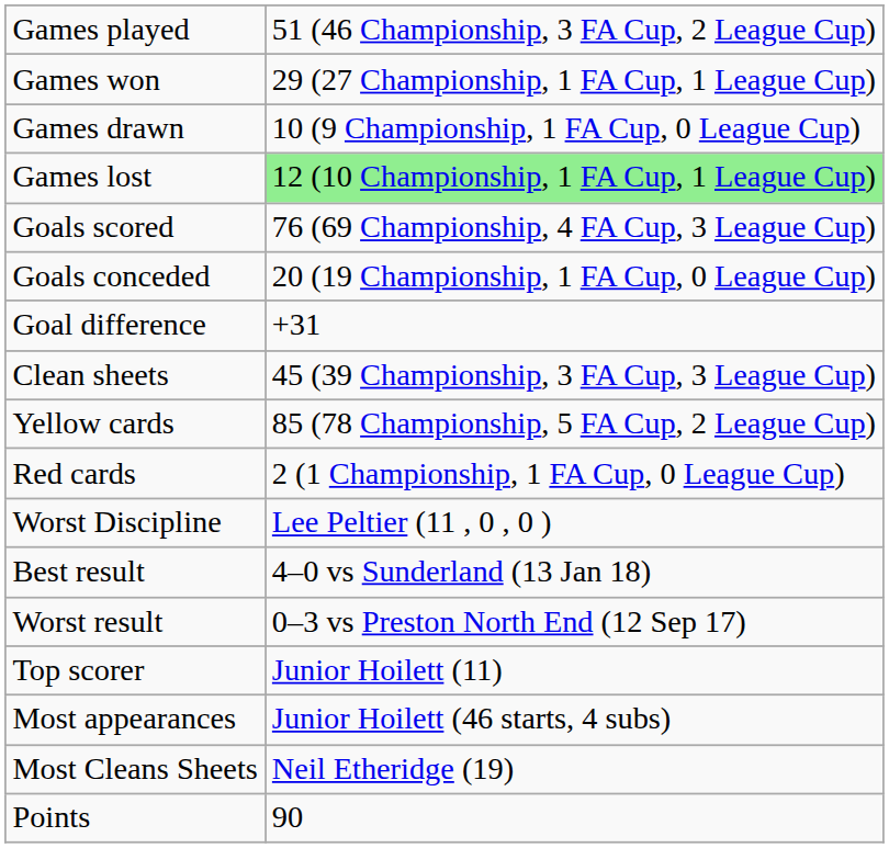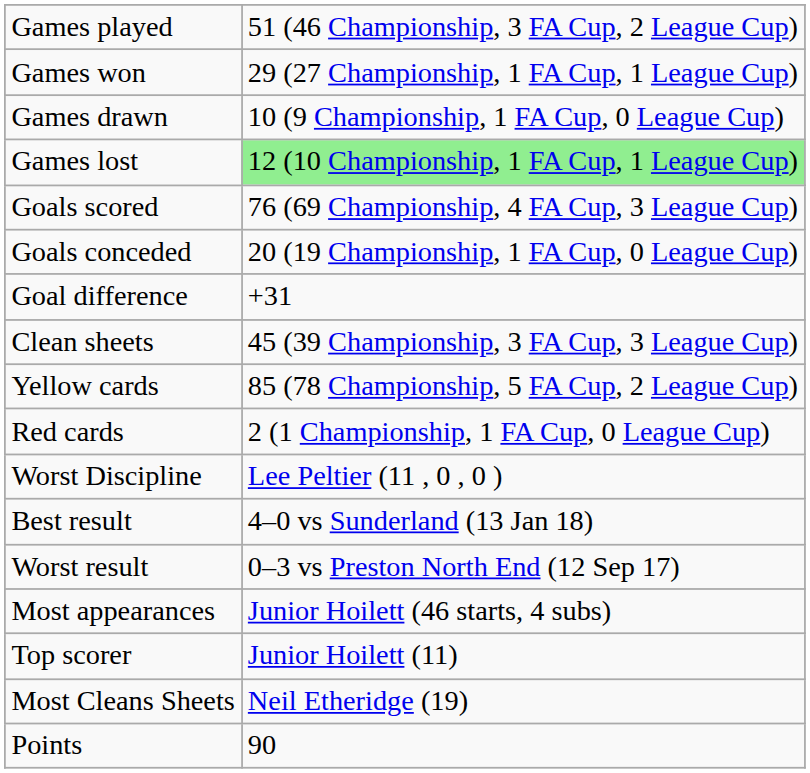rows swapped: Most appearances <-> Top scorer
